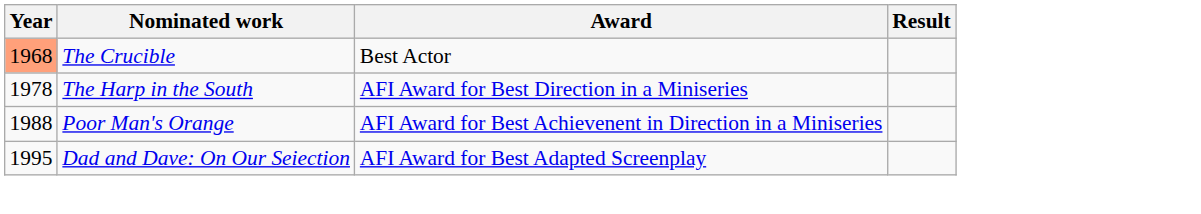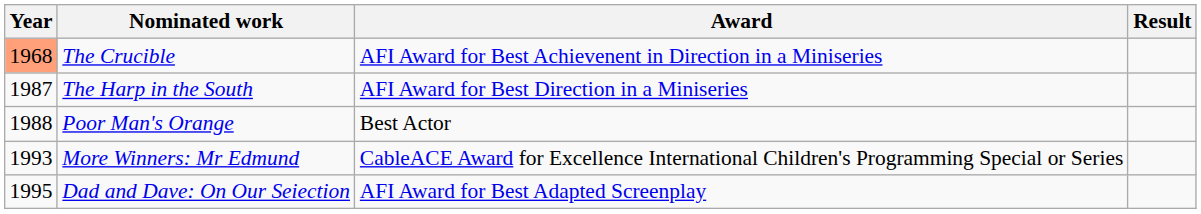The Crucible | Award: Best Actor -> AFI Award for Best Achievenent in Direction in a Miniseries
The Harp in the South | Year: 1978 -> 1987
Poor Man's Orange | Award: AFI Award for Best Achievenent in Direction in a Miniseries -> Best Actor
+ row: 1993 | More Winners: Mr Edmund | CableACE Award for Excellence International Children's Programming Special or Series
